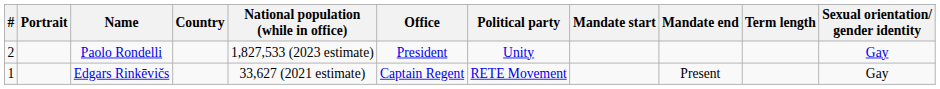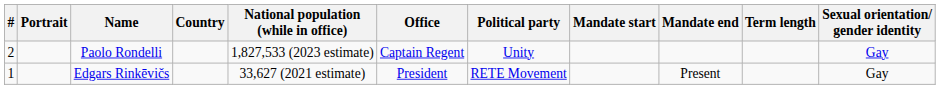Paolo Rondelli | Office: President -> Captain Regent
Edgars Rinkēvičs | Office: Captain Regent -> President
